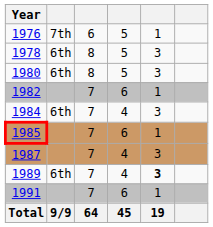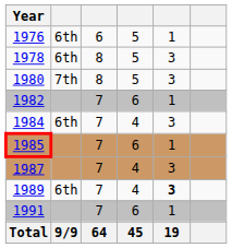1976 | column 2: 7th -> 6th
1980 | column 2: 6th -> 7th
